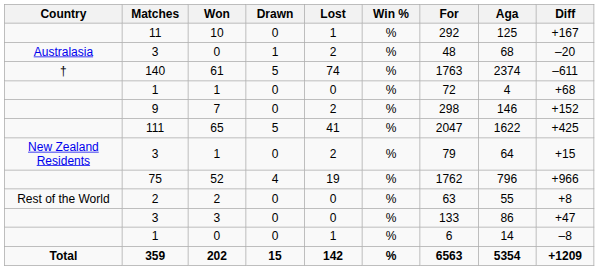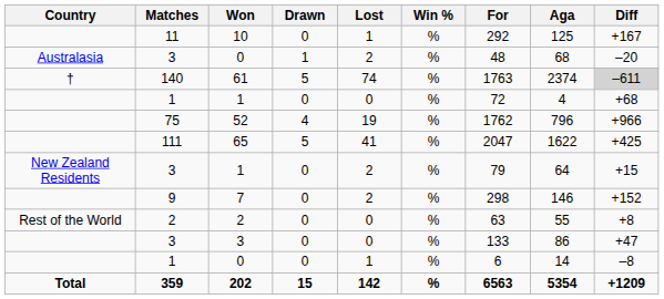61 | Diff: no background -> lightgrey background
rows swapped: 52 <-> 7
